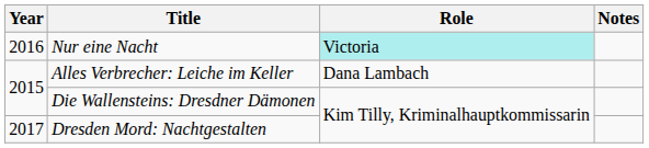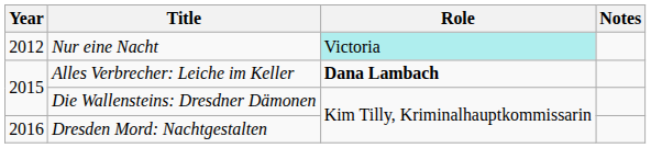Nur eine Nacht | Year: 2016 -> 2012
Alles Verbrecher: Leiche im Keller | Role: normal -> bold
Dresden Mord: Nachtgestalten | Year: 2017 -> 2016
